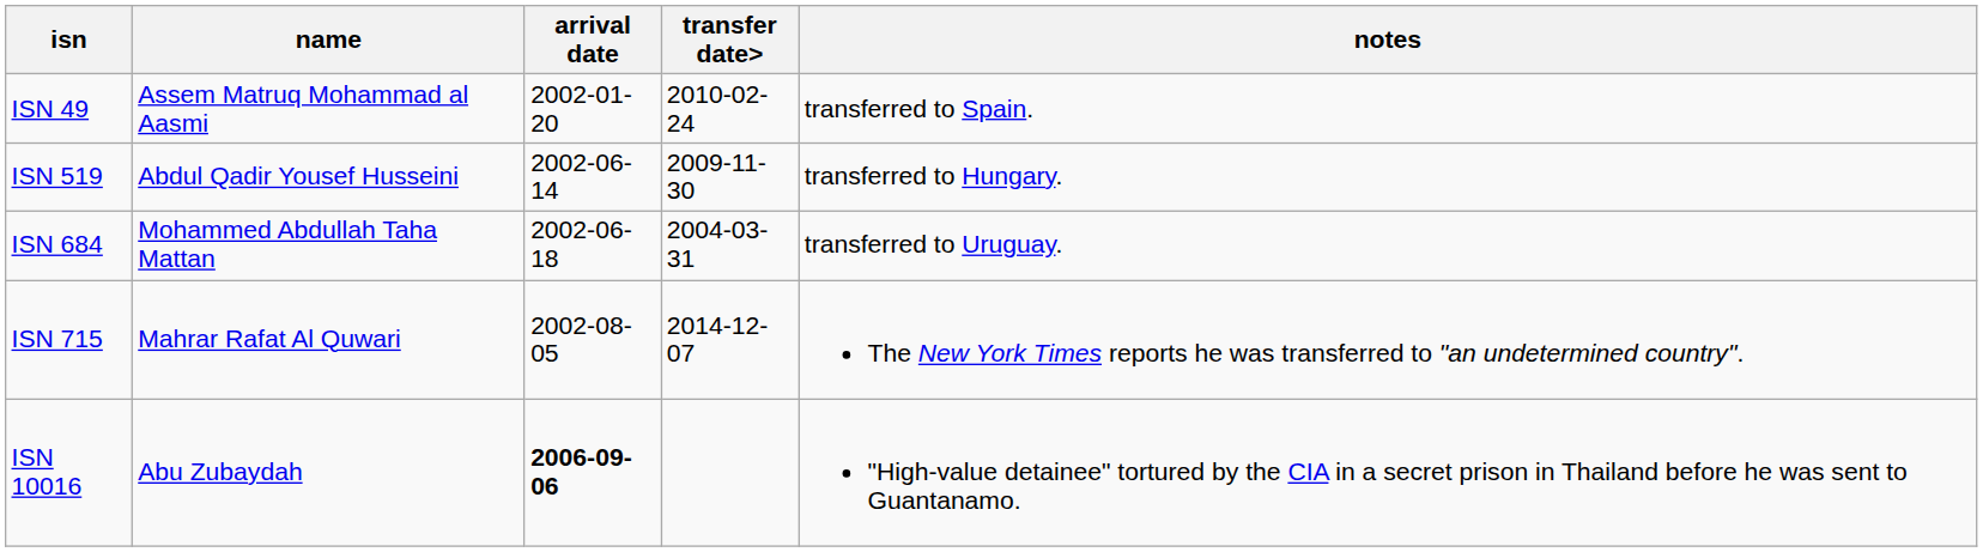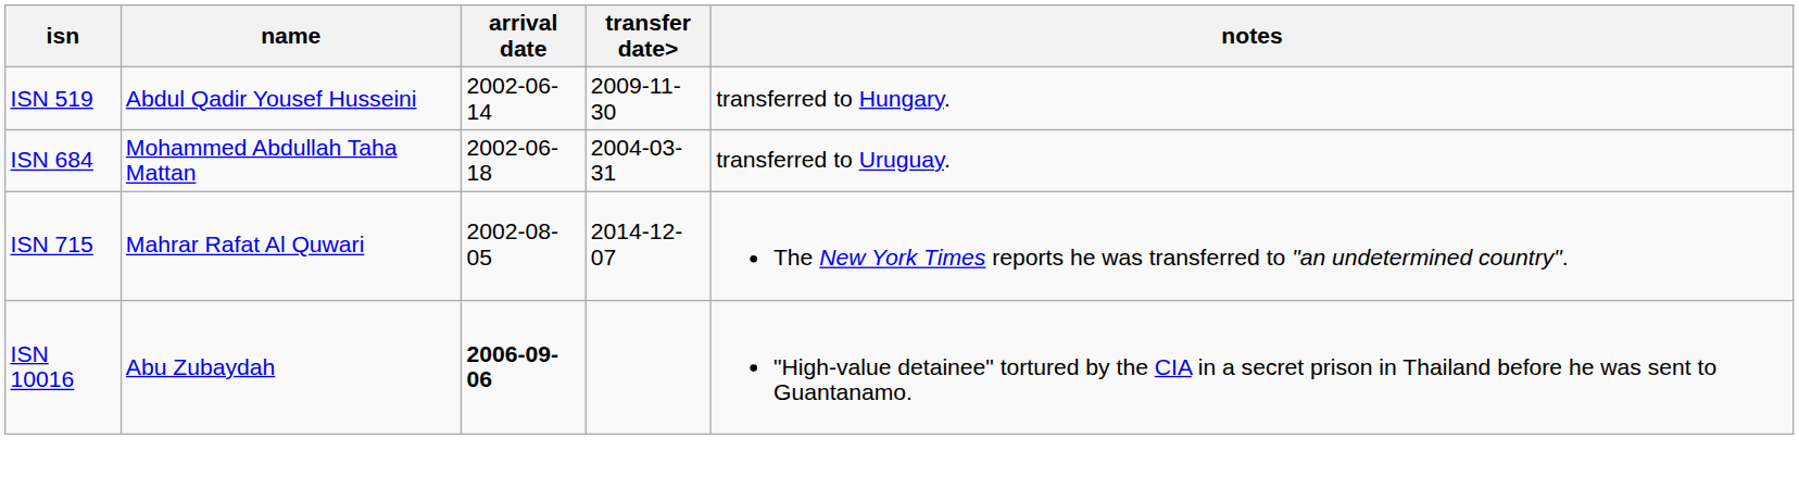- row: ISN 49 | Assem Matruq Mohammad al Aasmi | 2002-01-20 | 2010-02-24 | transferred to Spain.
